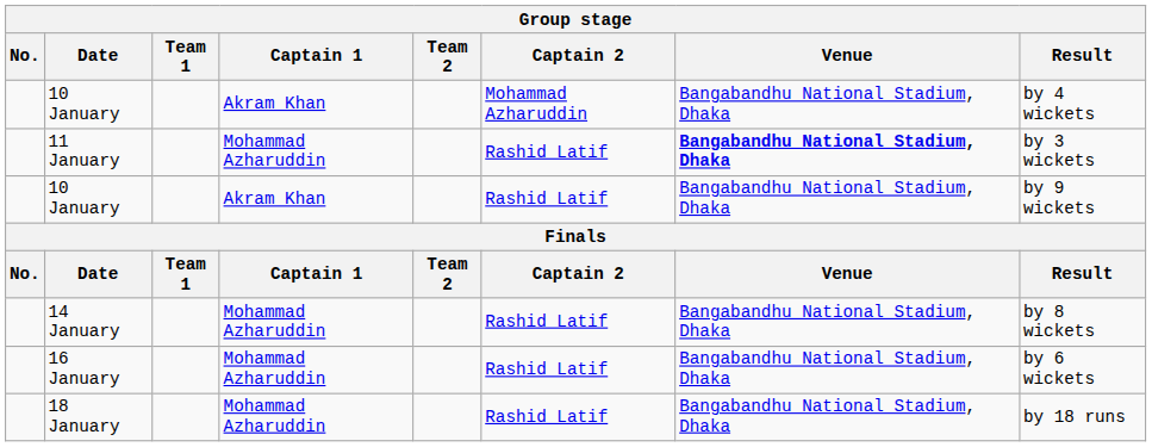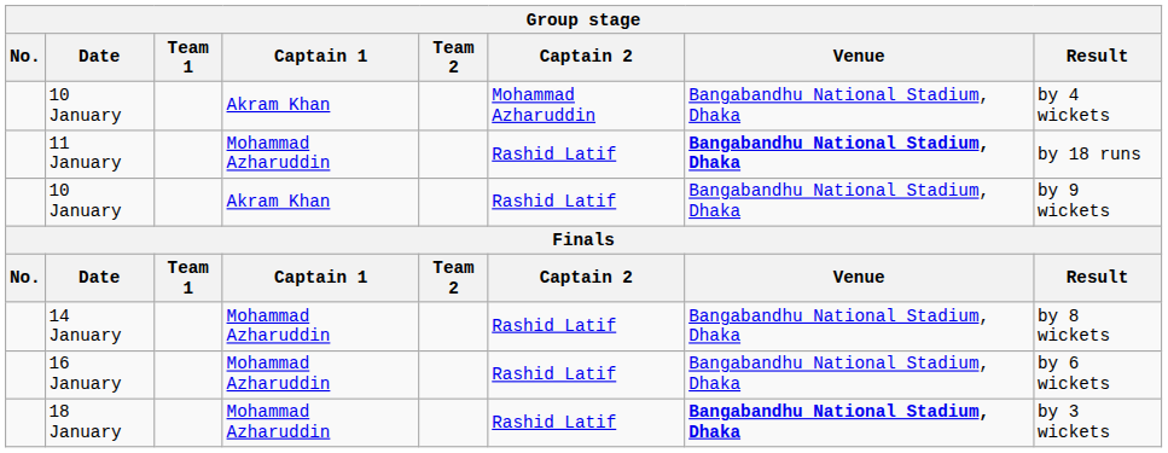11 January | Result: by 3 wickets -> by 18 runs
18 January | Venue: normal -> bold
18 January | Result: by 18 runs -> by 3 wickets
